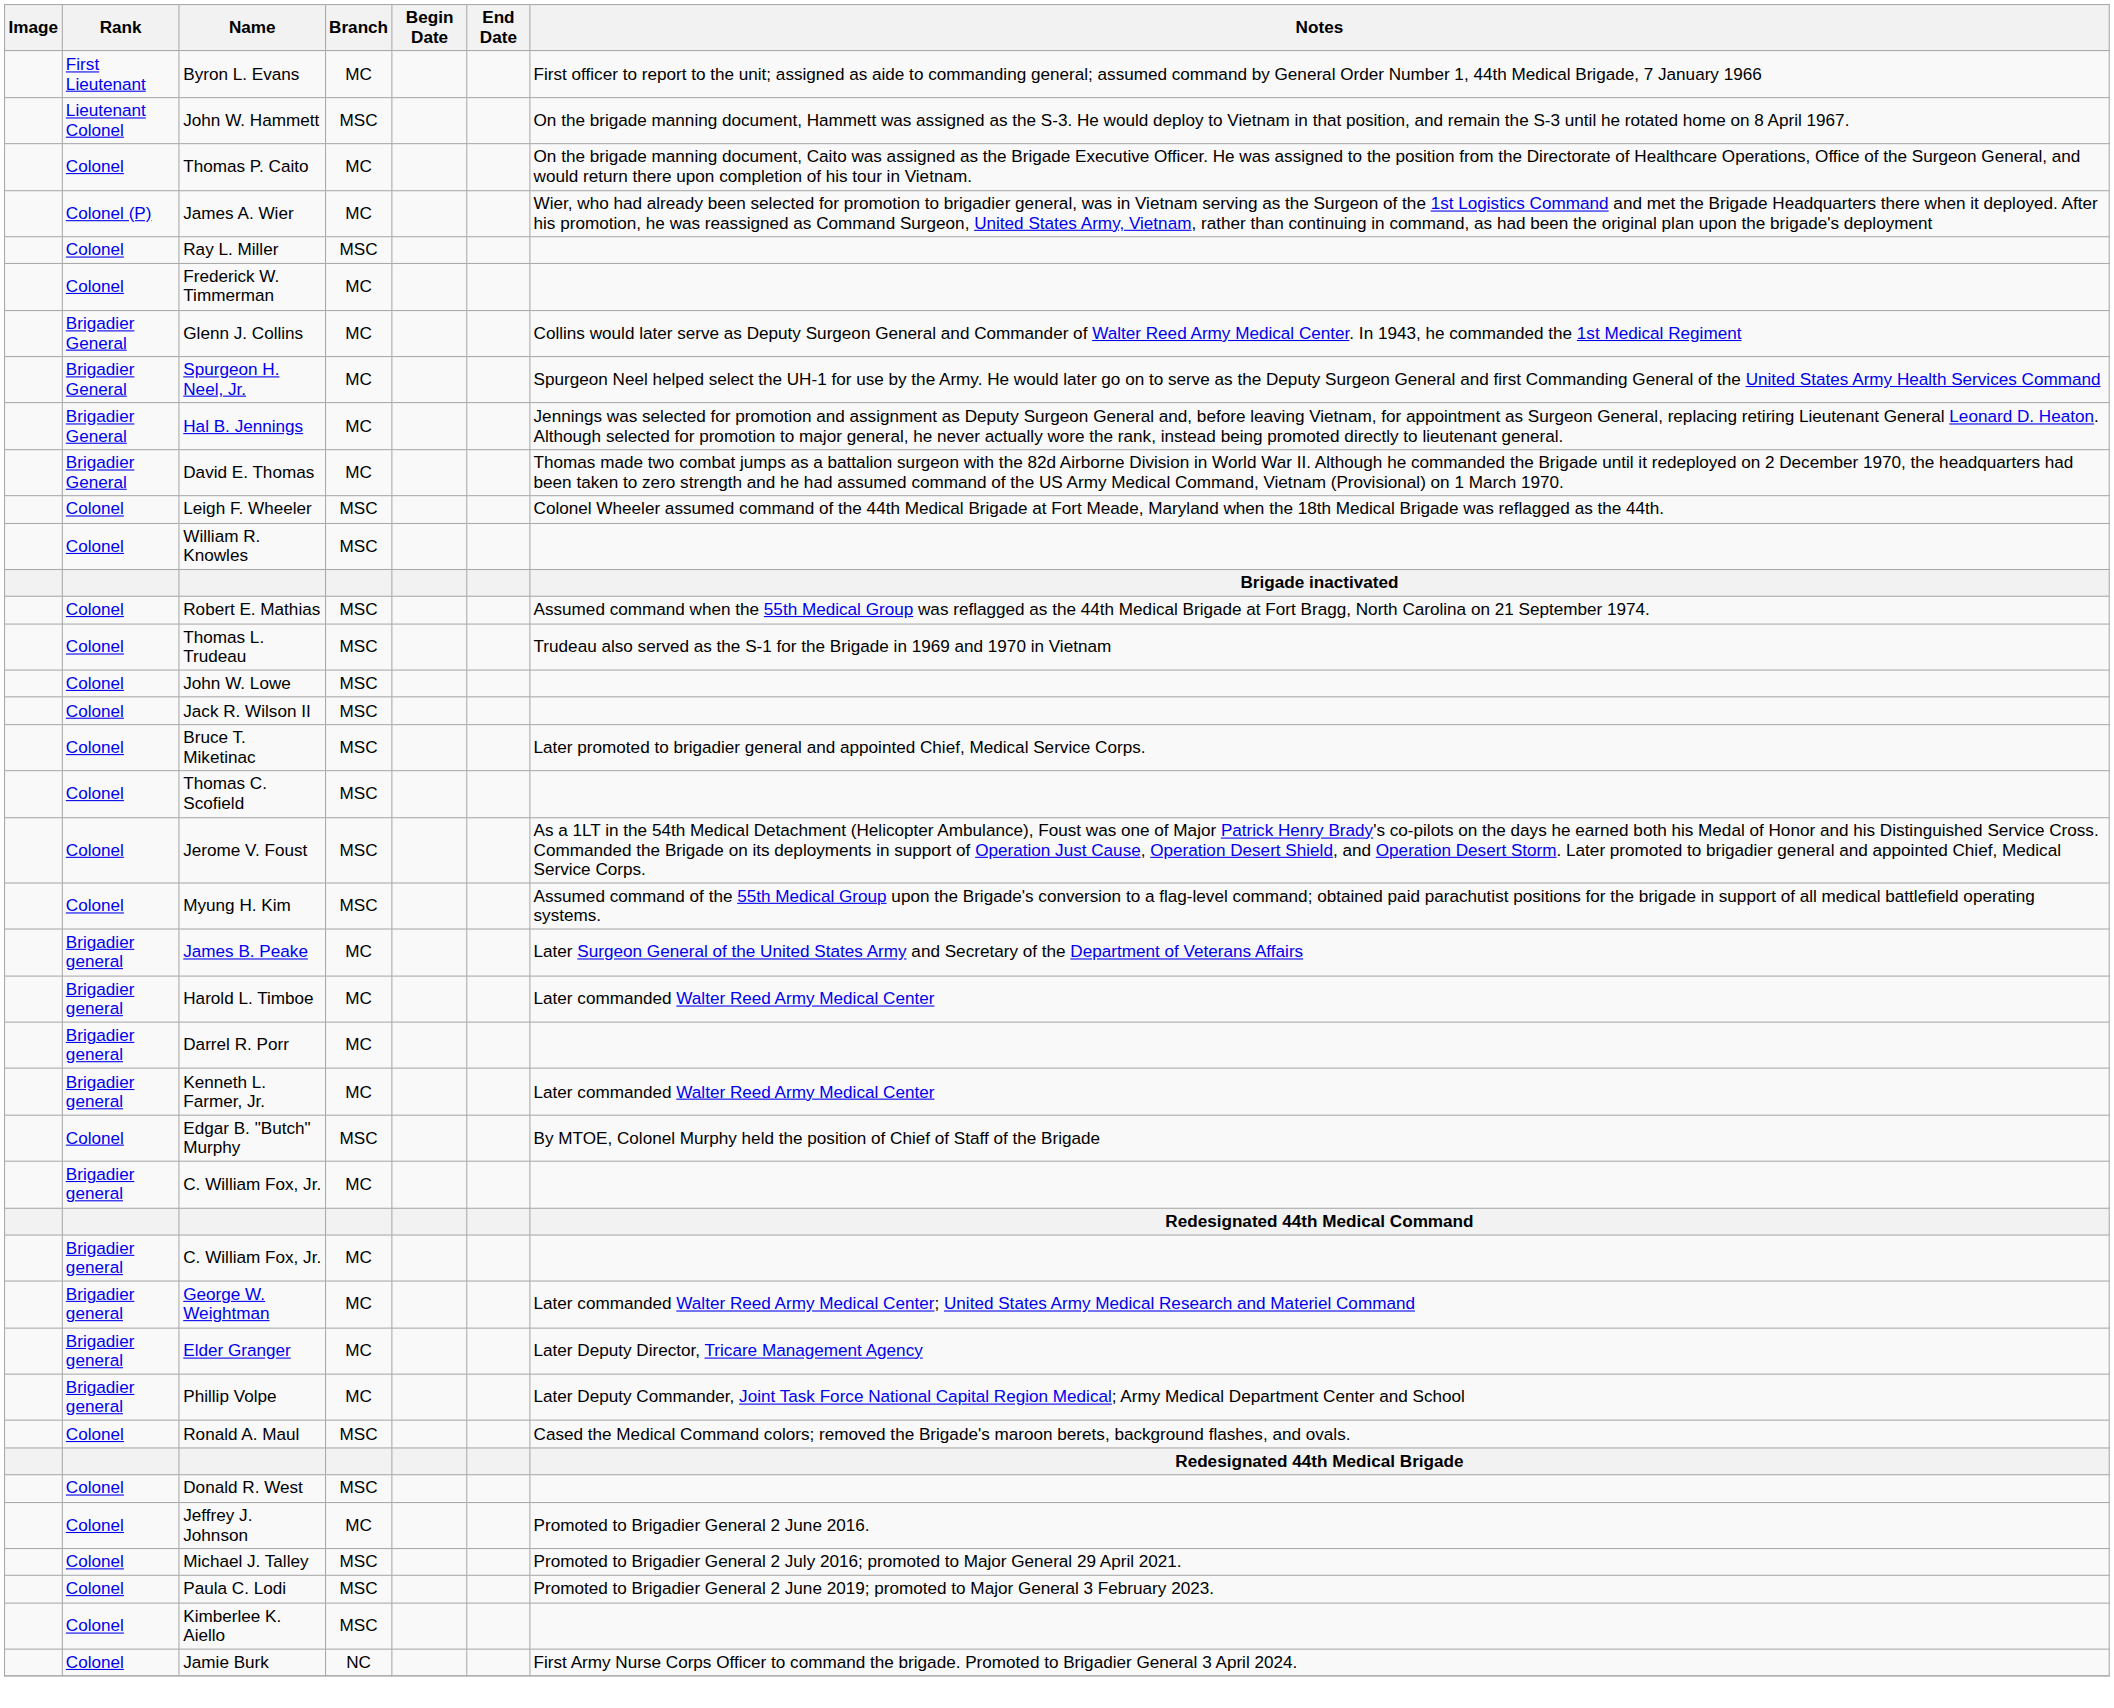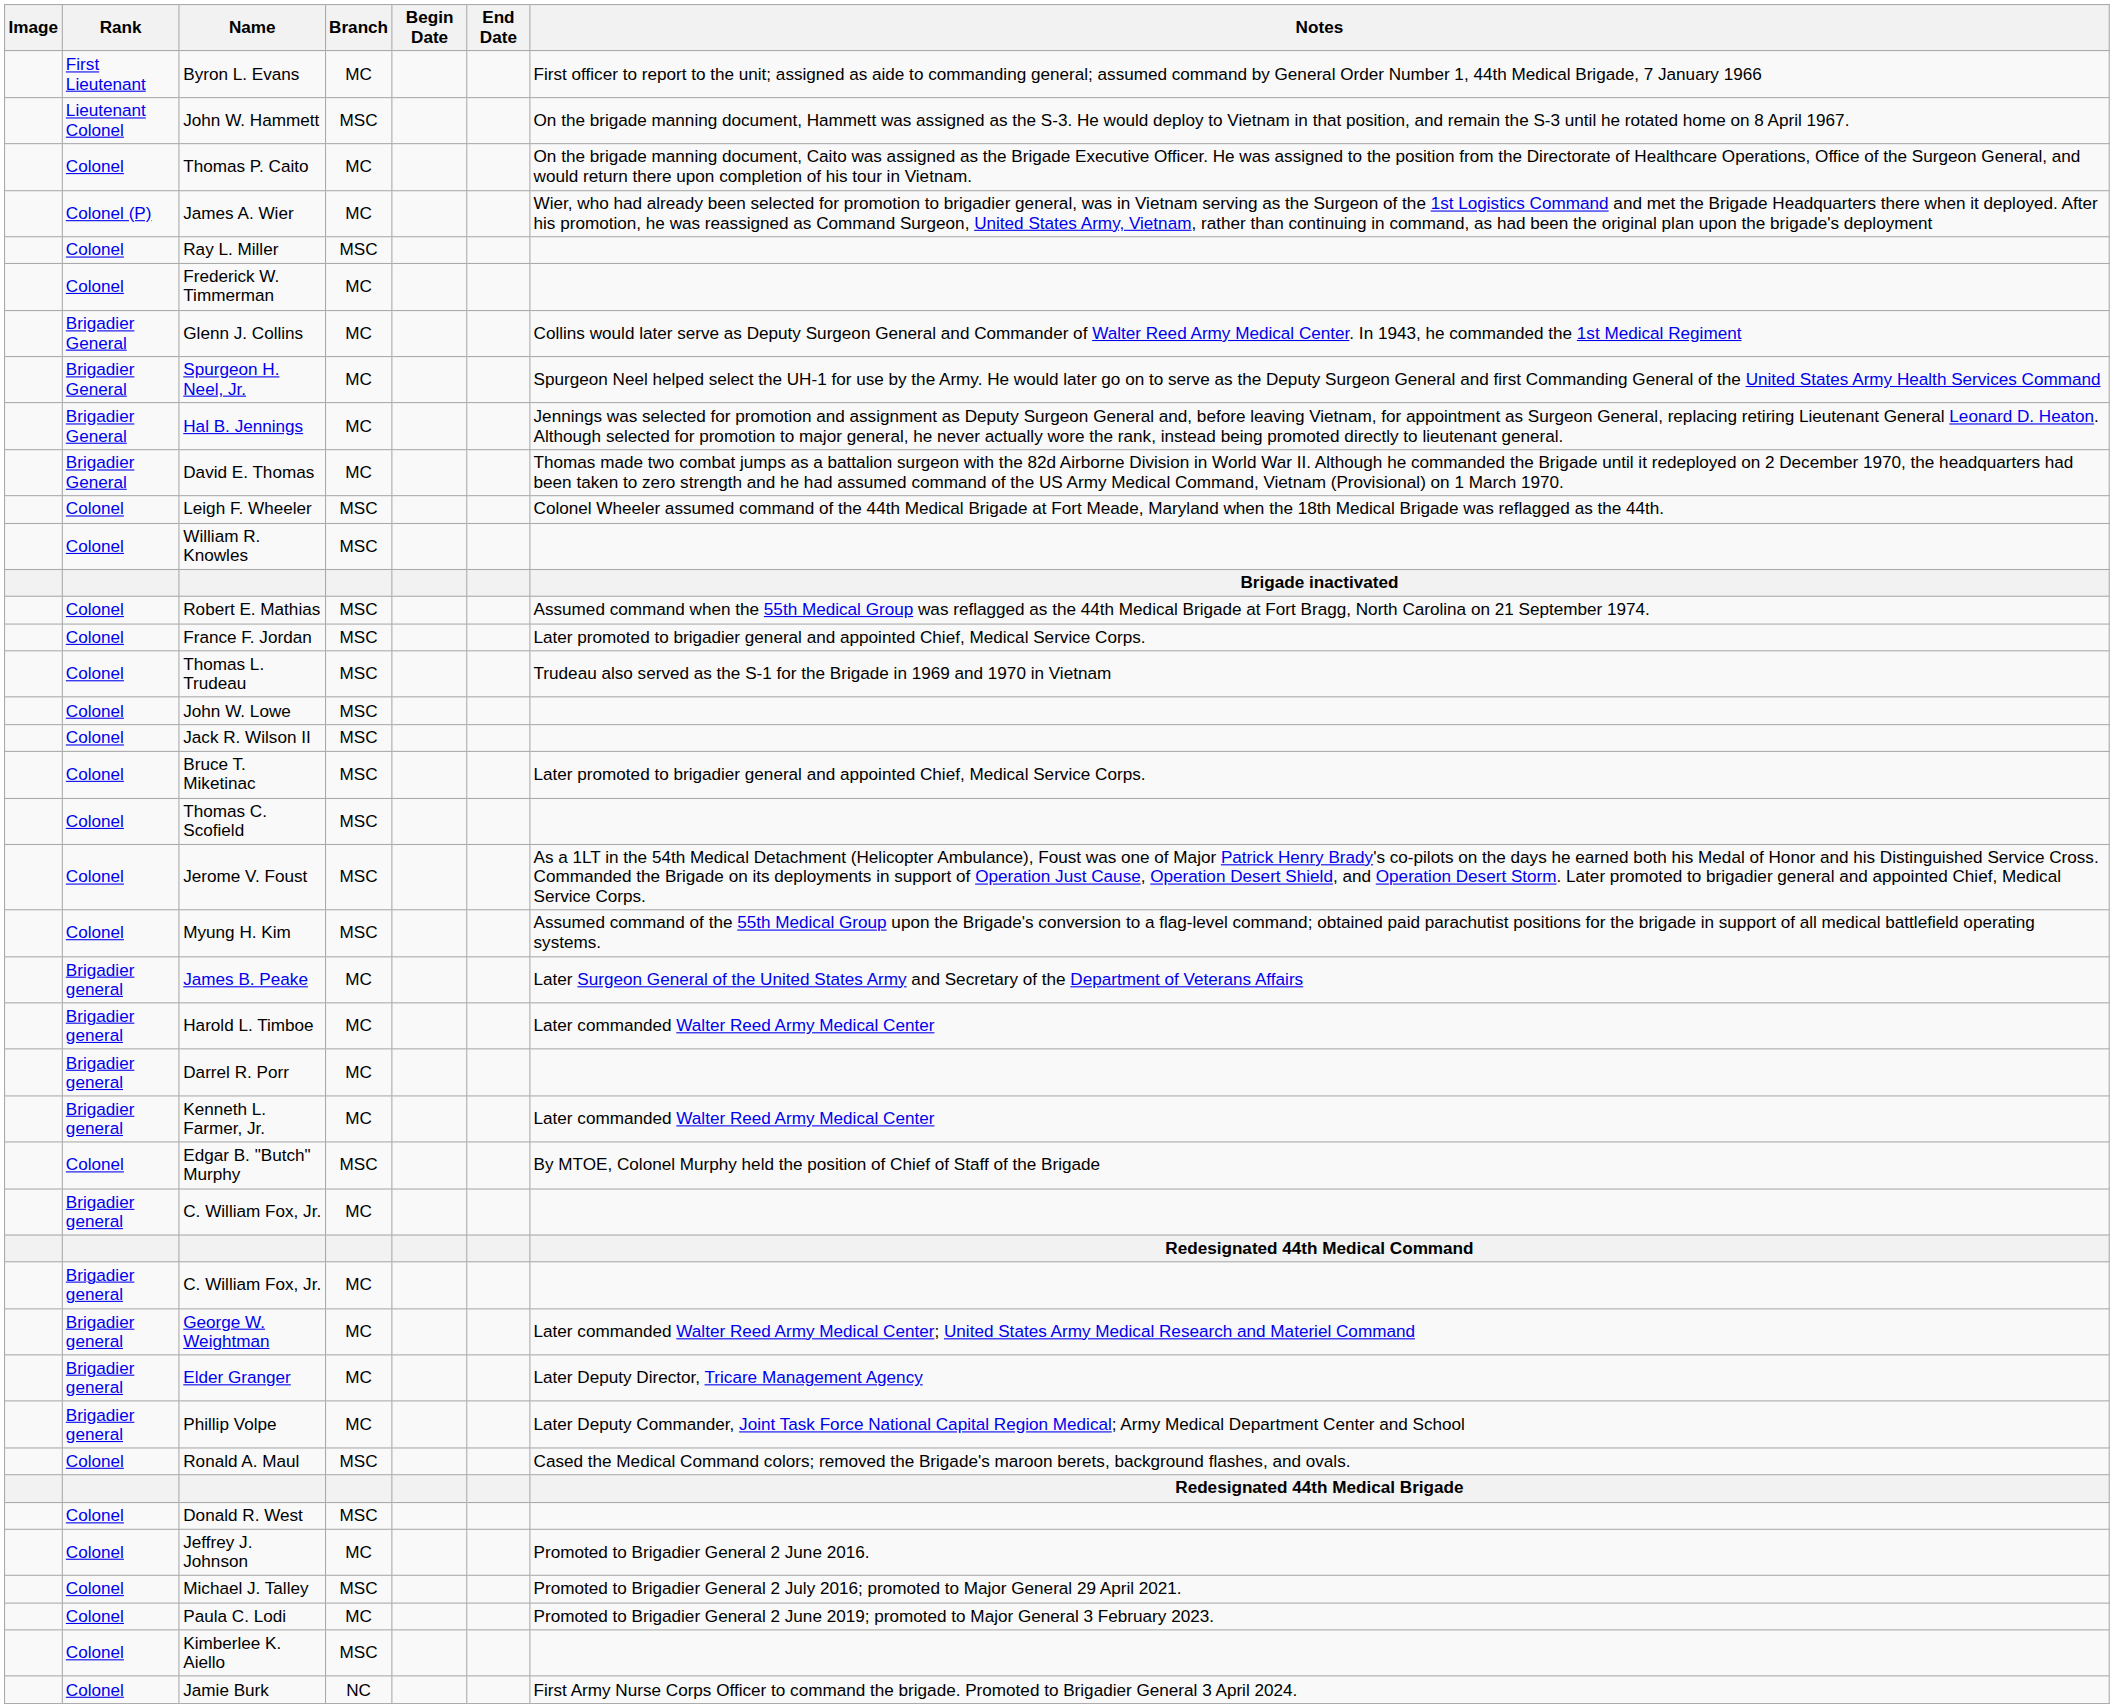+ row: Colonel | France F. Jordan | MSC | Later promoted to brigadier general and appointed Chief, Medical Service Corps.
Paula C. Lodi | Branch: MSC -> MC
